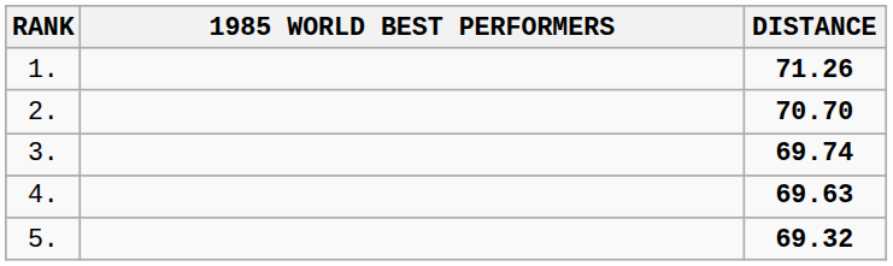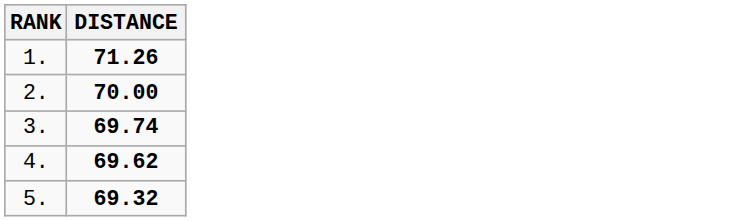- column: 1985 WORLD BEST PERFORMERS
2. | DISTANCE: 70.70 -> 70.00
4. | DISTANCE: 69.63 -> 69.62
